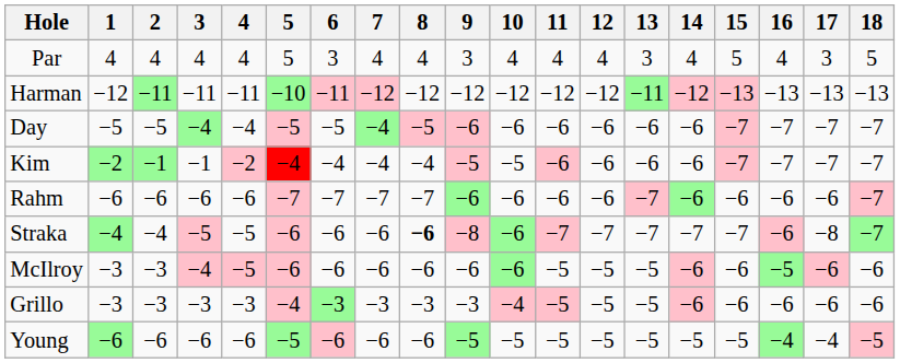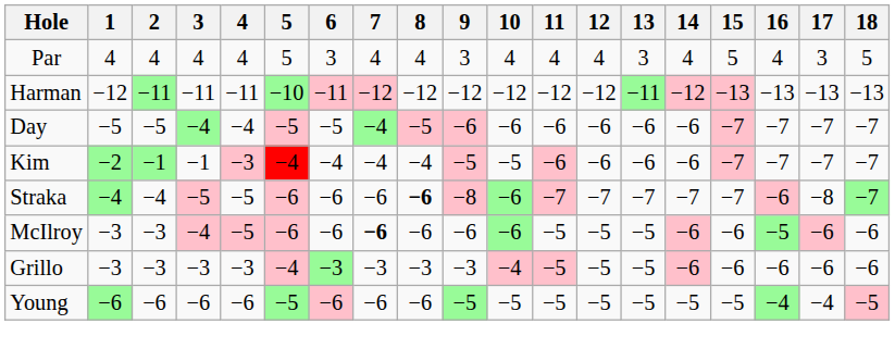Kim | 4: −2 -> −3
- row: Rahm | −6 | −6 | −6 | −6 | −7 | −7 | −7 | −7 | −6 | −6 | −6 | −6 | −7 | −6 | −6 | −6 | −6 | −7
McIlroy | 7: normal -> bold
